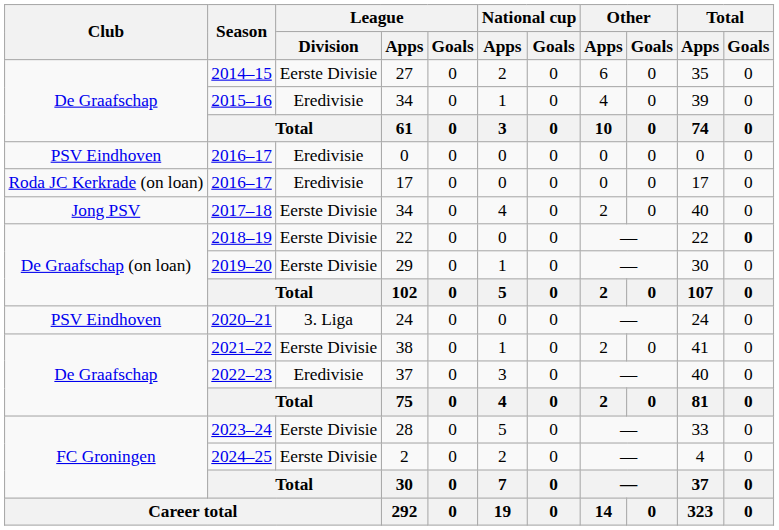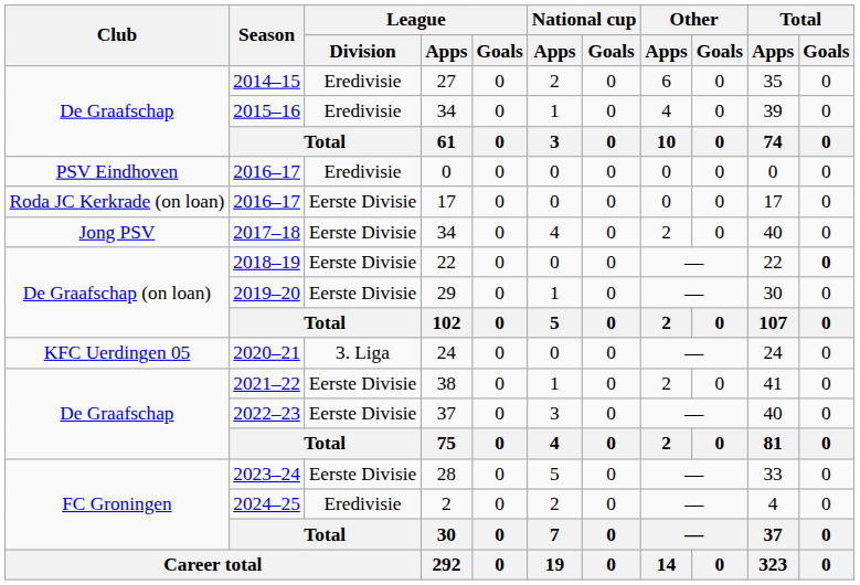2014–15 | League / Division: Eerste Divisie -> Eredivisie
2016–17 / 17 | League / Division: Eredivisie -> Eerste Divisie
2020–21 | Club: PSV Eindhoven -> KFC Uerdingen 05
2022–23 | League / Division: Eredivisie -> Eerste Divisie
2024–25 | League / Division: Eerste Divisie -> Eredivisie
